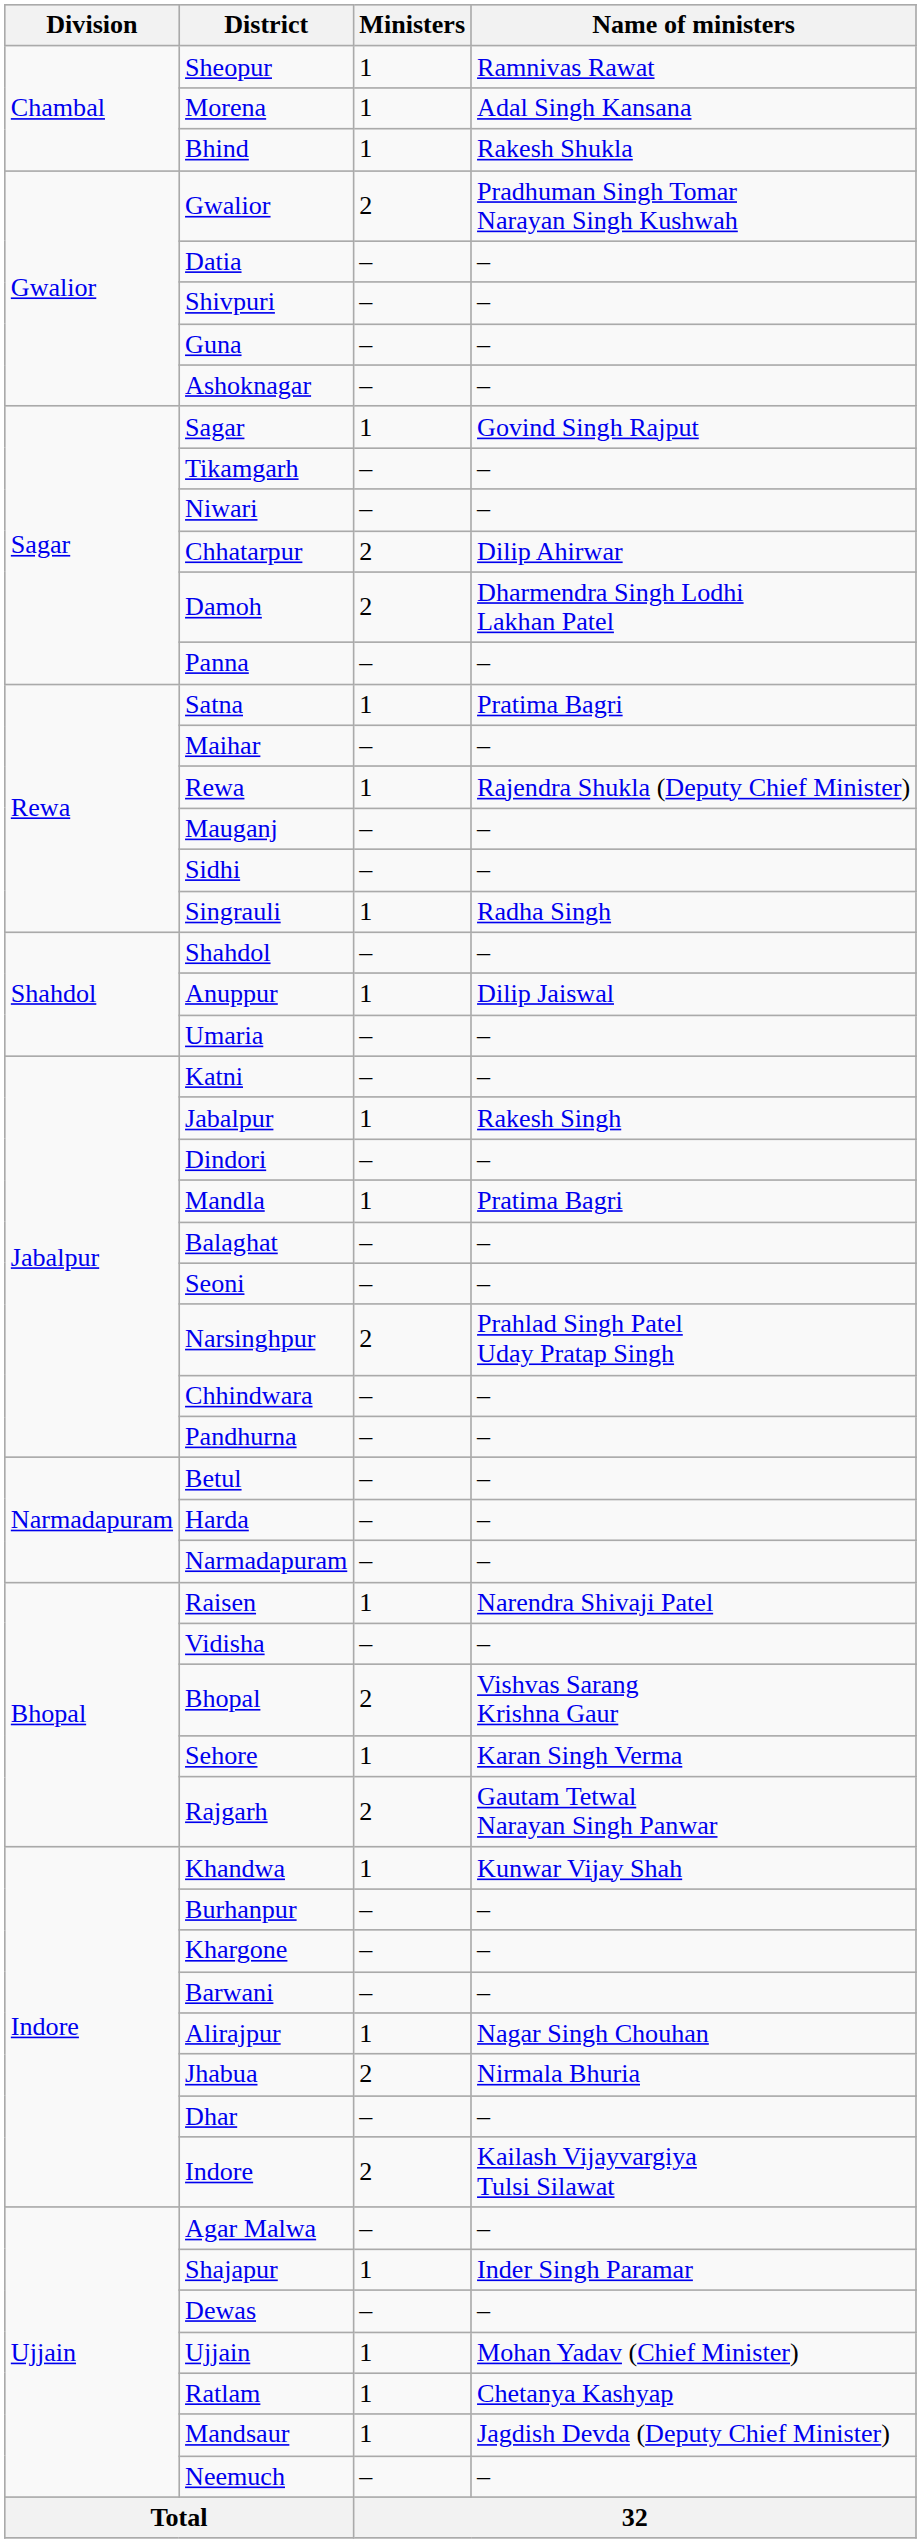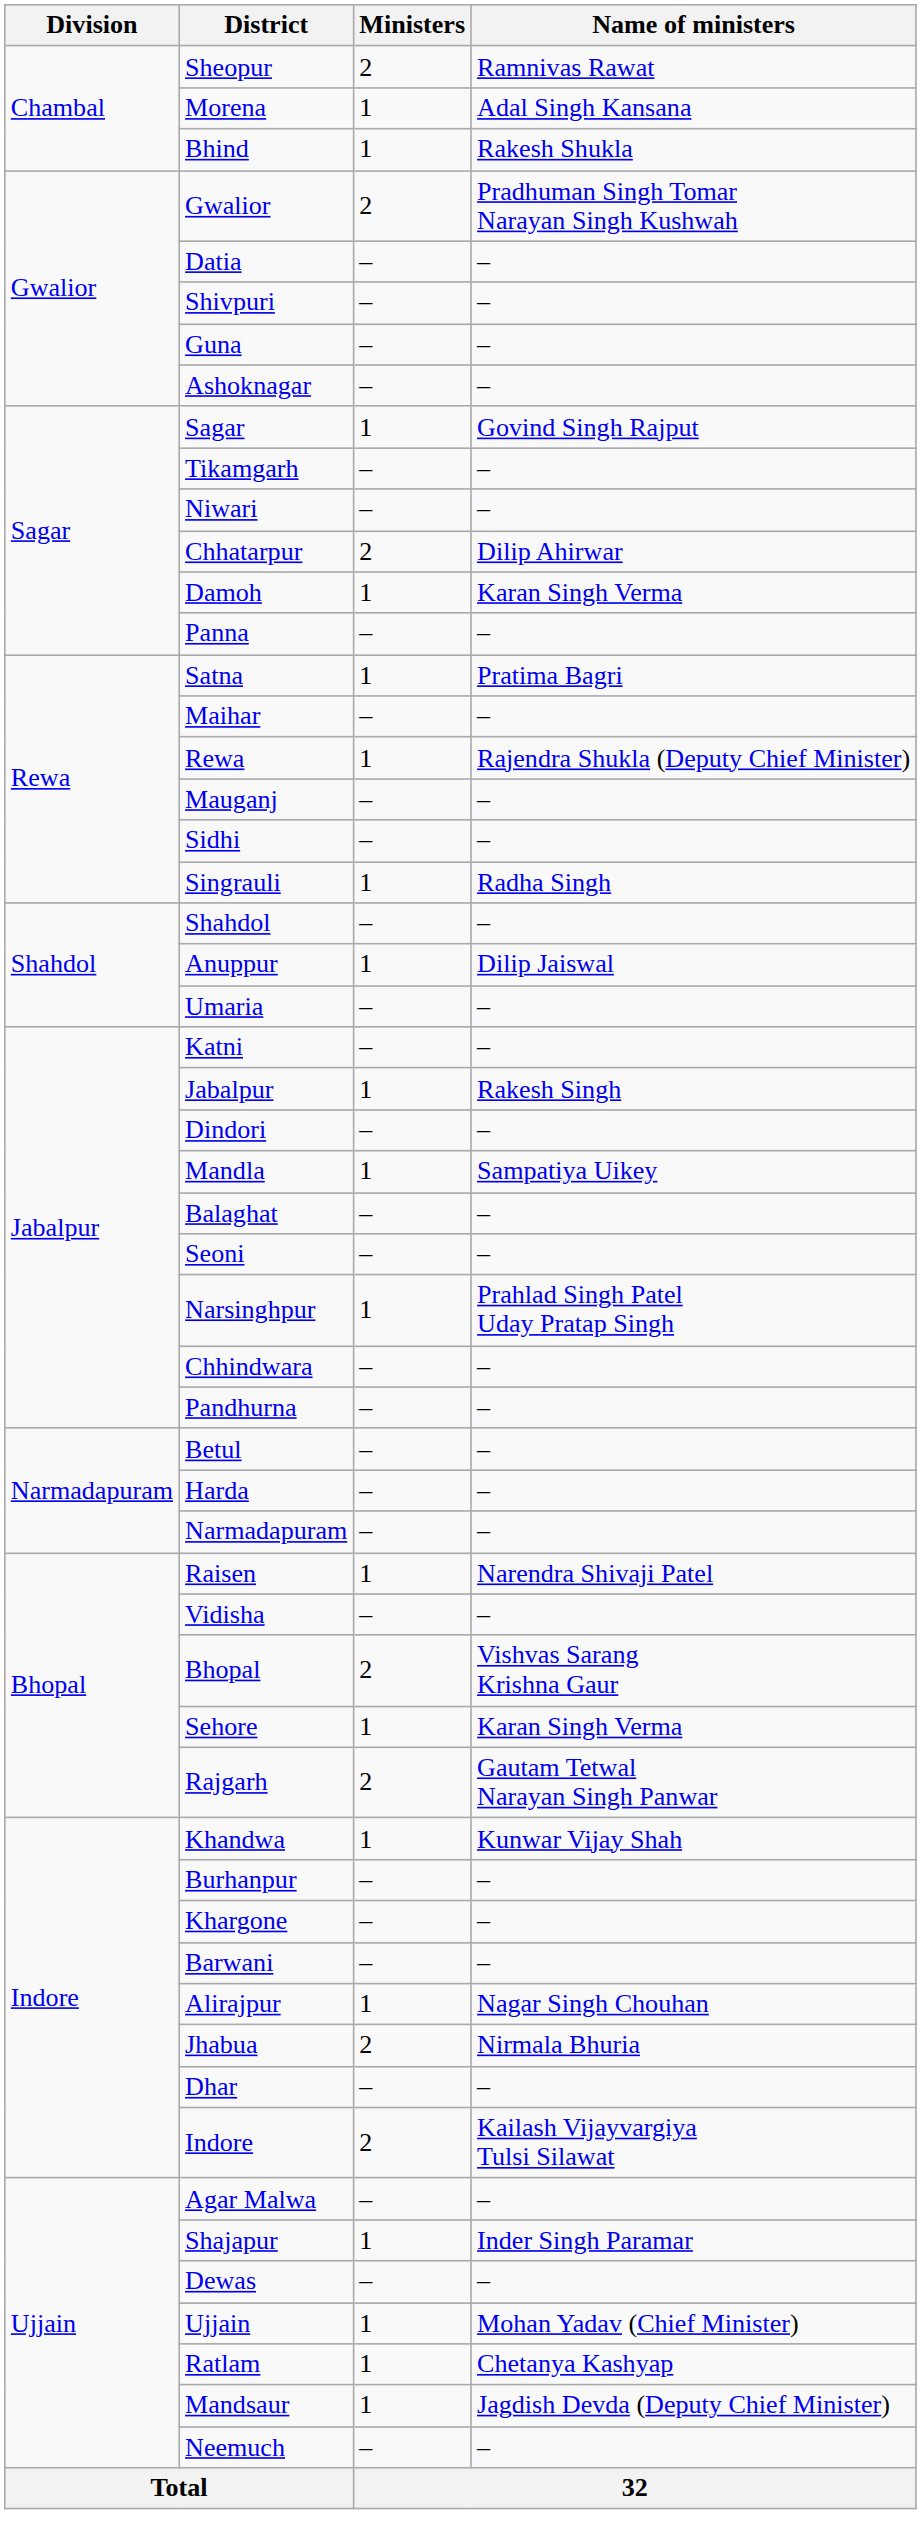Sheopur | Ministers: 1 -> 2
Damoh | Ministers: 2 -> 1
Damoh | Name of ministers: Dharmendra Singh Lodhi Lakhan Patel -> Karan Singh Verma
Mandla | Name of ministers: Pratima Bagri -> Sampatiya Uikey
Narsinghpur | Ministers: 2 -> 1
